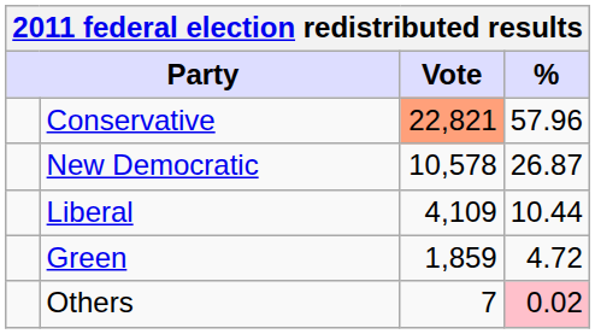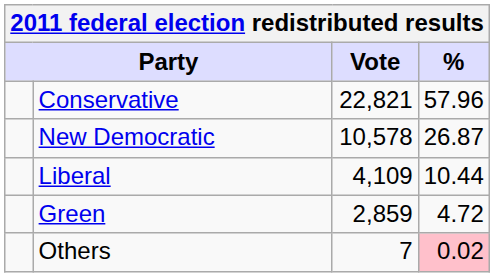Conservative | Vote: lightsalmon background -> no background
Green | Vote: 1,859 -> 2,859
